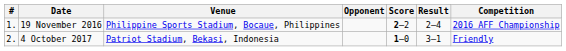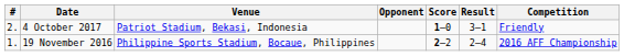rows swapped: 19 November 2016 <-> 4 October 2017
